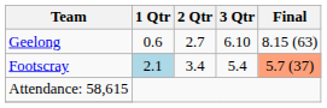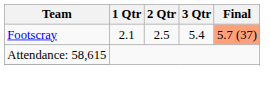- row: Geelong | 0.6 | 2.7 | 6.10 | 8.15 (63)
Footscray | 1 Qtr: lightblue background -> no background
Footscray | 2 Qtr: 3.4 -> 2.5
